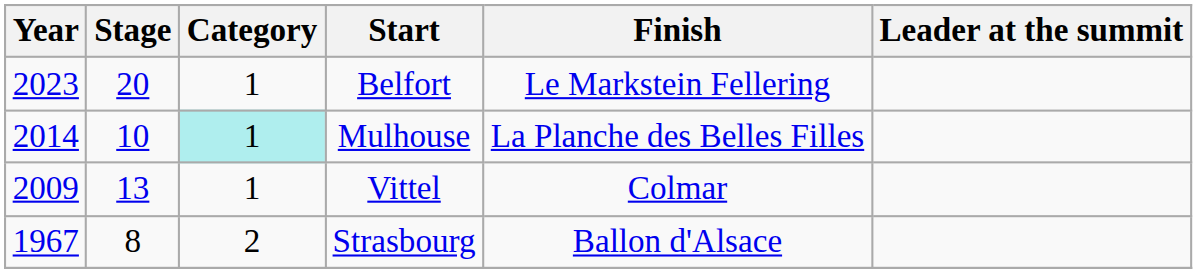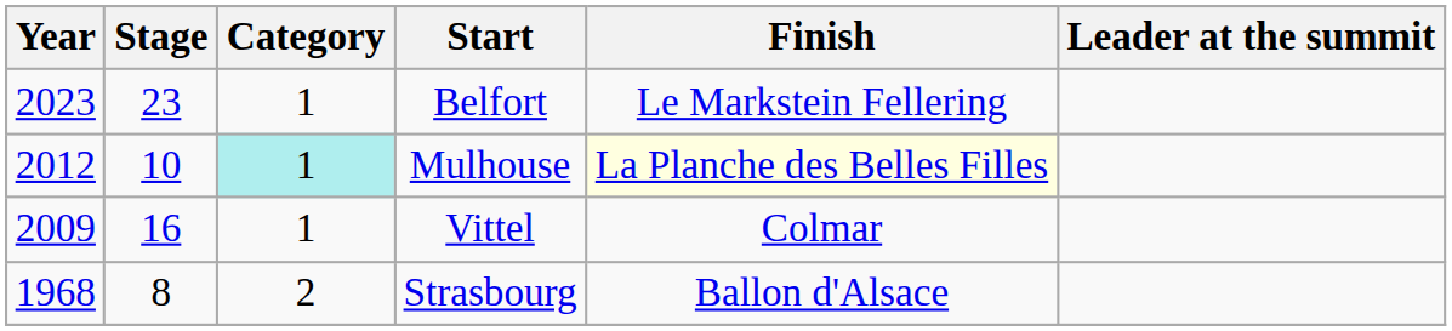Belfort | Stage: 20 -> 23
Mulhouse | Year: 2014 -> 2012
Mulhouse | Finish: no background -> lightyellow background
Vittel | Stage: 13 -> 16
Strasbourg | Year: 1967 -> 1968
